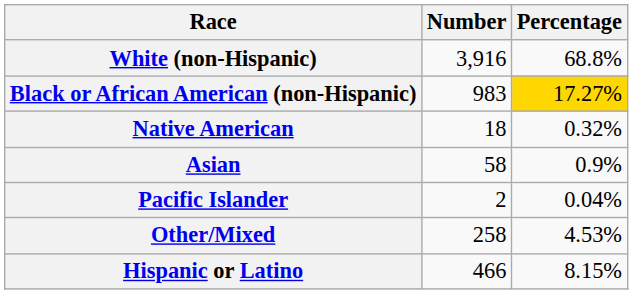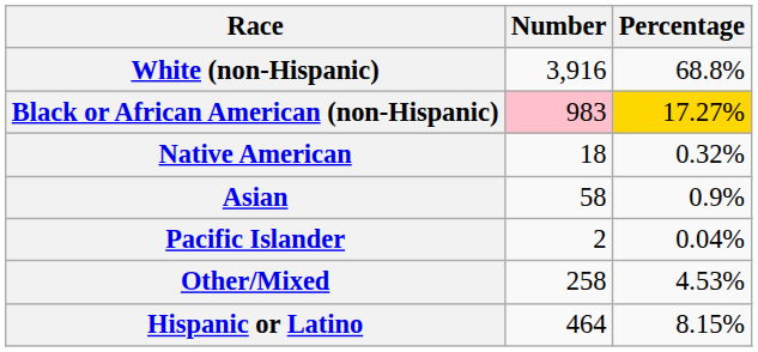Black or African American (non-Hispanic) | Number: no background -> pink background
Hispanic or Latino | Number: 466 -> 464
